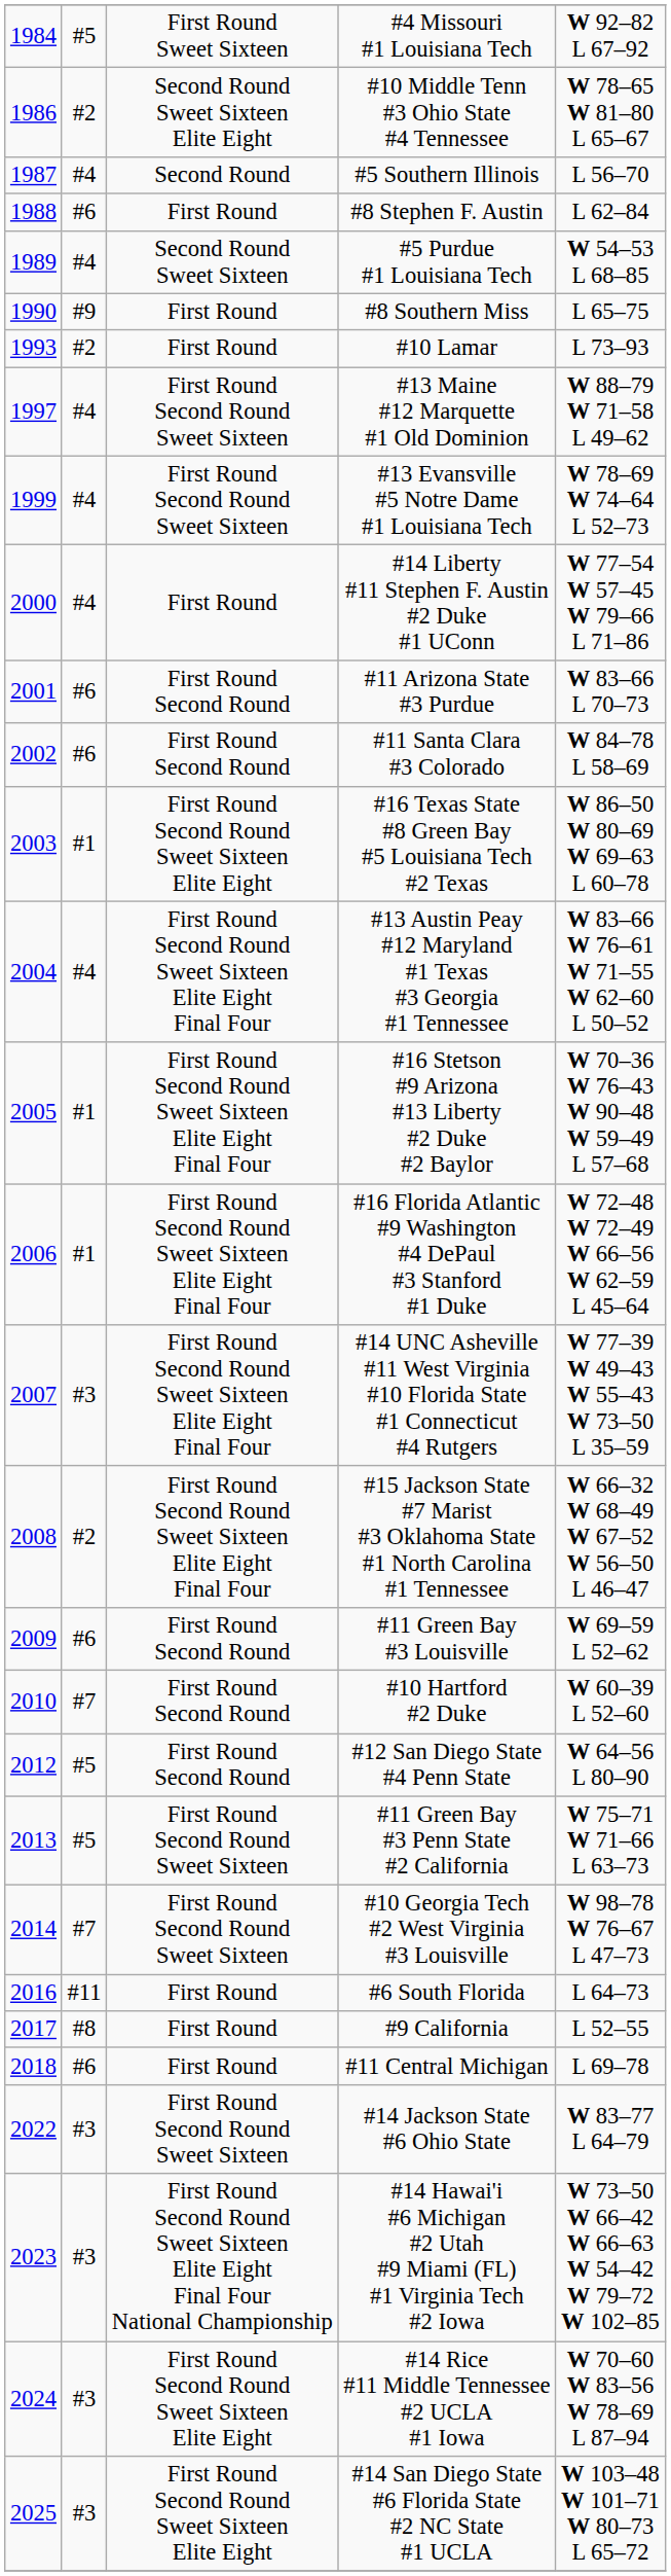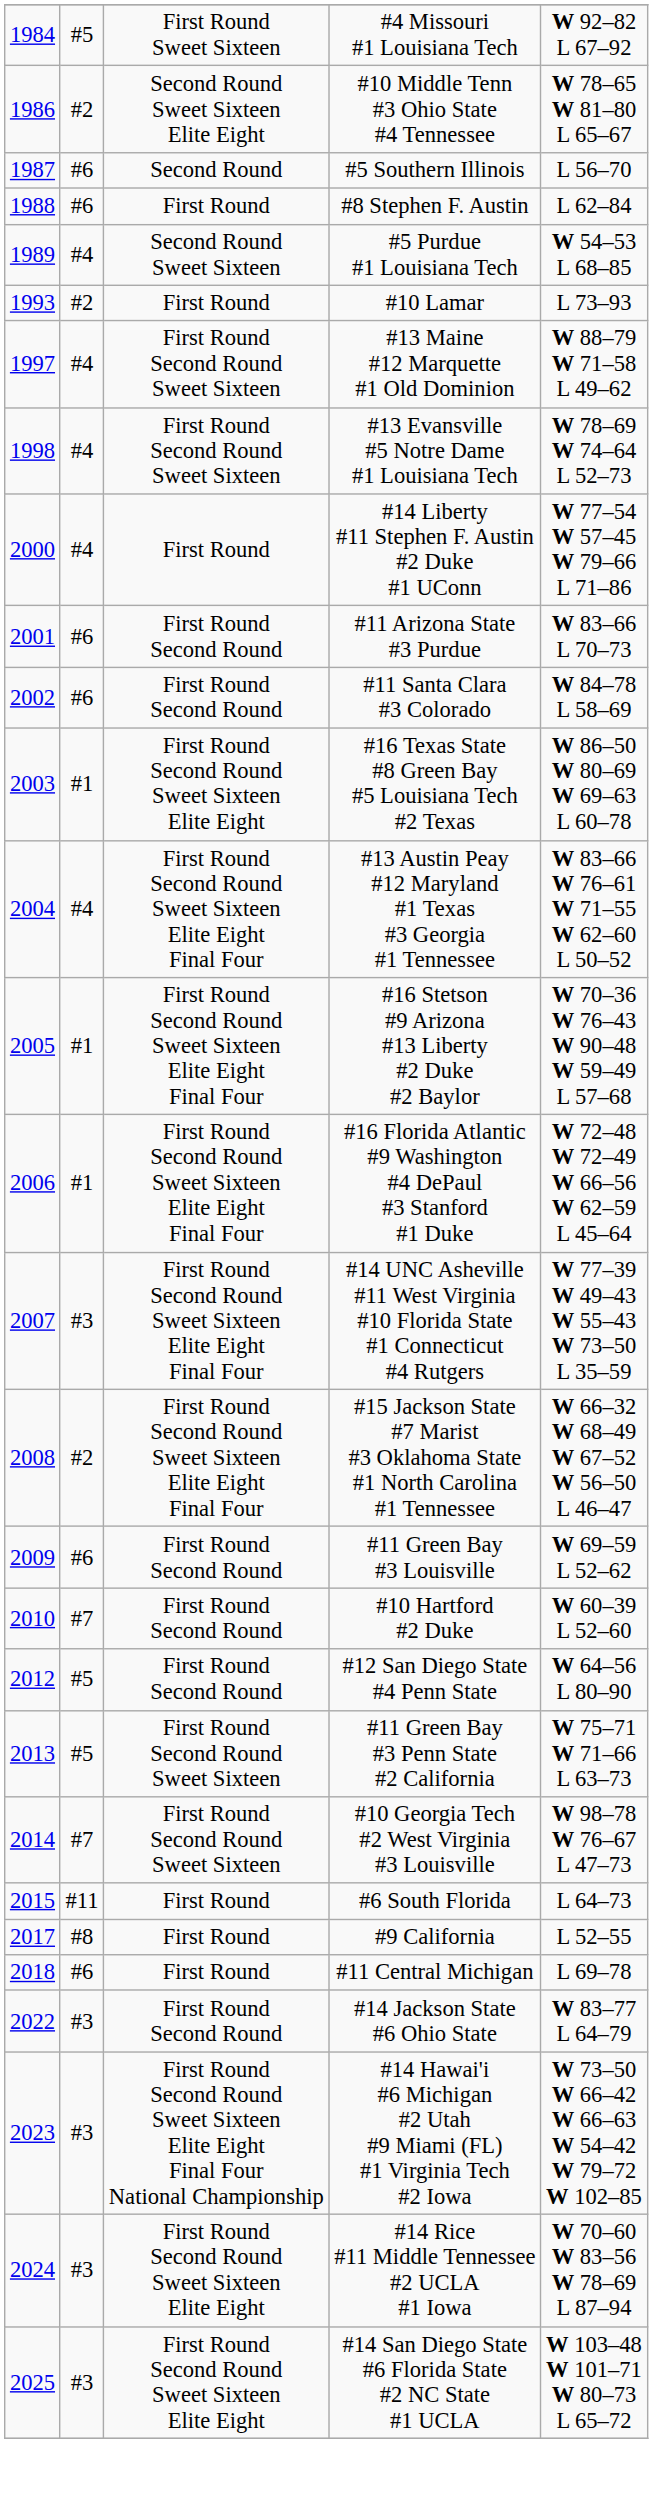#5 Southern Illinois | column 2: #4 -> #6
- row: 1990 | #9 | First Round | #8 Southern Miss | L 65–75
#13 Evansville #5 Notre Dame #1 Louisiana Tech | column 1: 1999 -> 1998
#6 South Florida | column 1: 2016 -> 2015
#14 Jackson State #6 Ohio State | column 3: First Round Second Round Sweet Sixteen -> First Round Second Round
